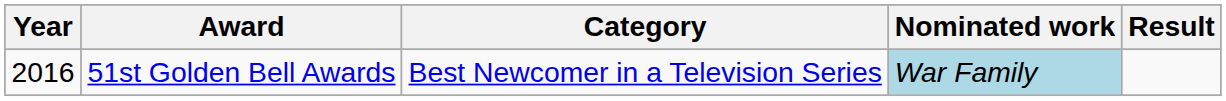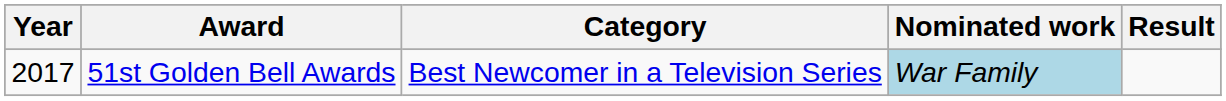51st Golden Bell Awards | Year: 2016 -> 2017
